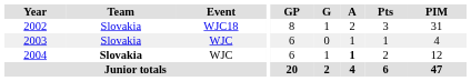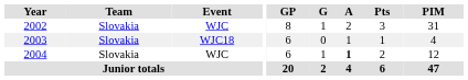2002 | Event: WJC18 -> WJC
2003 | Event: WJC -> WJC18
2004 | Team: bold -> normal
